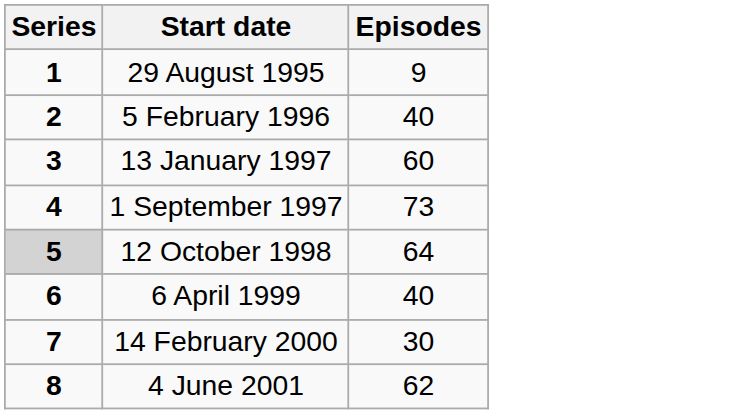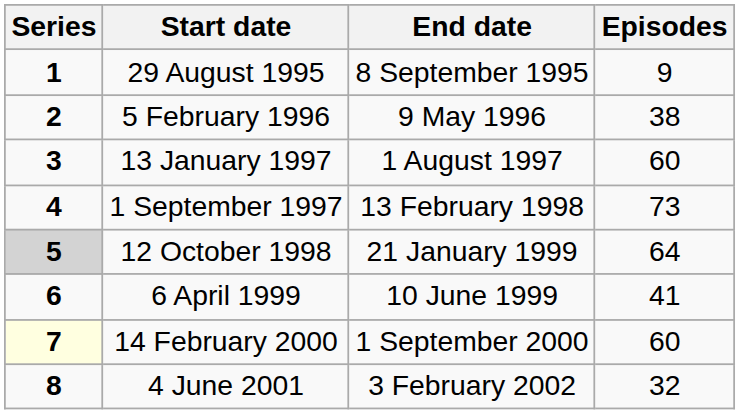+ column: End date | 8 September 1995 | 9 May 1996 | 1 August 1997 | 13 February 1998 | 21 January 1999 | 10 June 1999 | 1 September 2000 | 3 February 2002
5 February 1996 | Episodes: 40 -> 38
6 April 1999 | Episodes: 40 -> 41
14 February 2000 | Series: no background -> lightyellow background
14 February 2000 | Episodes: 30 -> 60
4 June 2001 | Episodes: 62 -> 32
